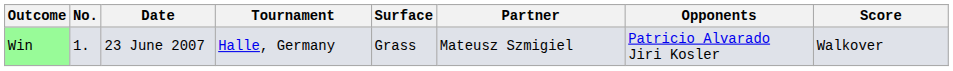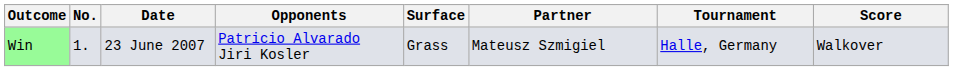columns swapped: Tournament <-> Opponents
